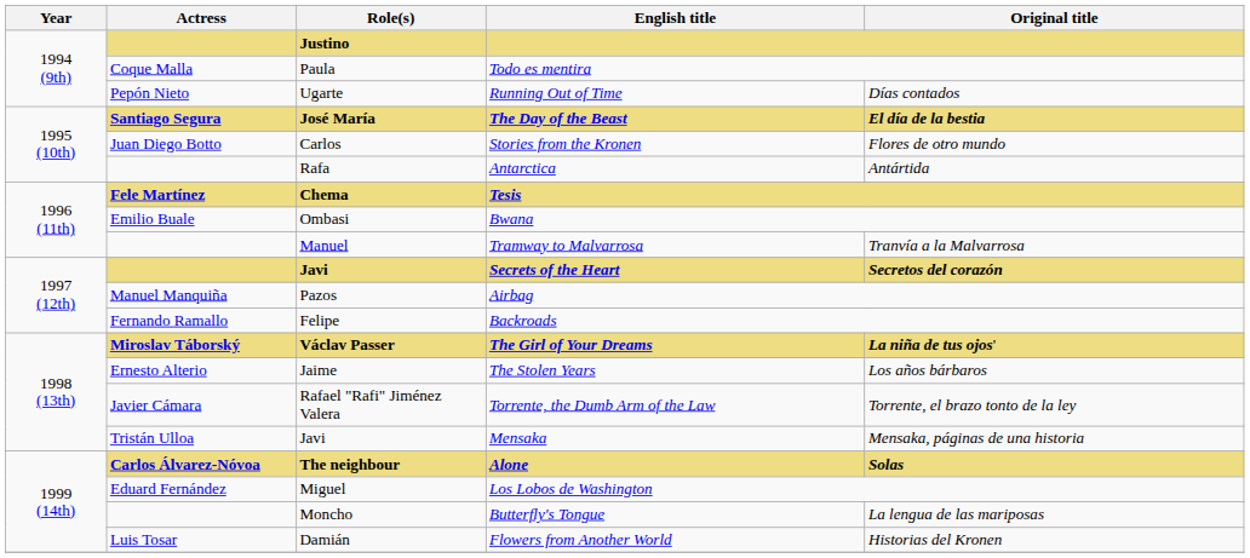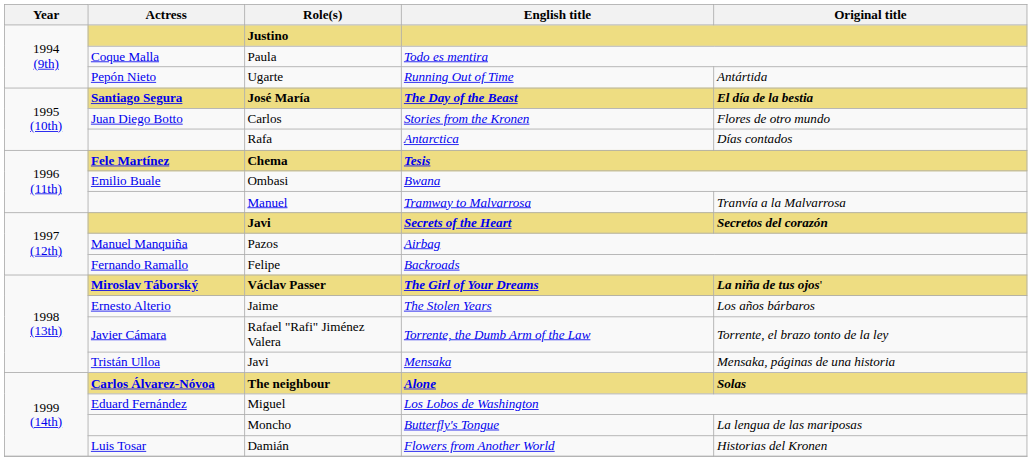Running Out of Time | Original title: Días contados -> Antártida
Antarctica | Original title: Antártida -> Días contados
